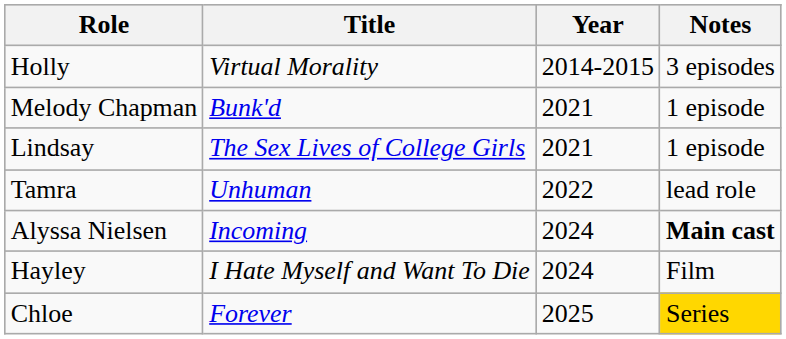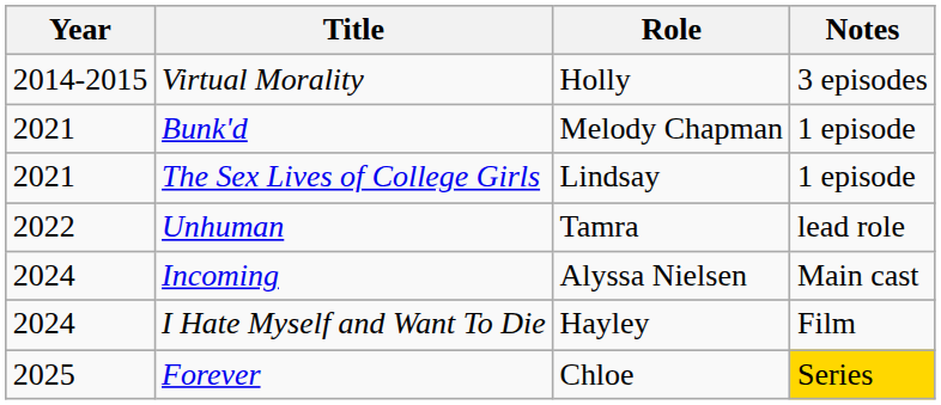columns swapped: Year <-> Role
Incoming | Notes: bold -> normal
